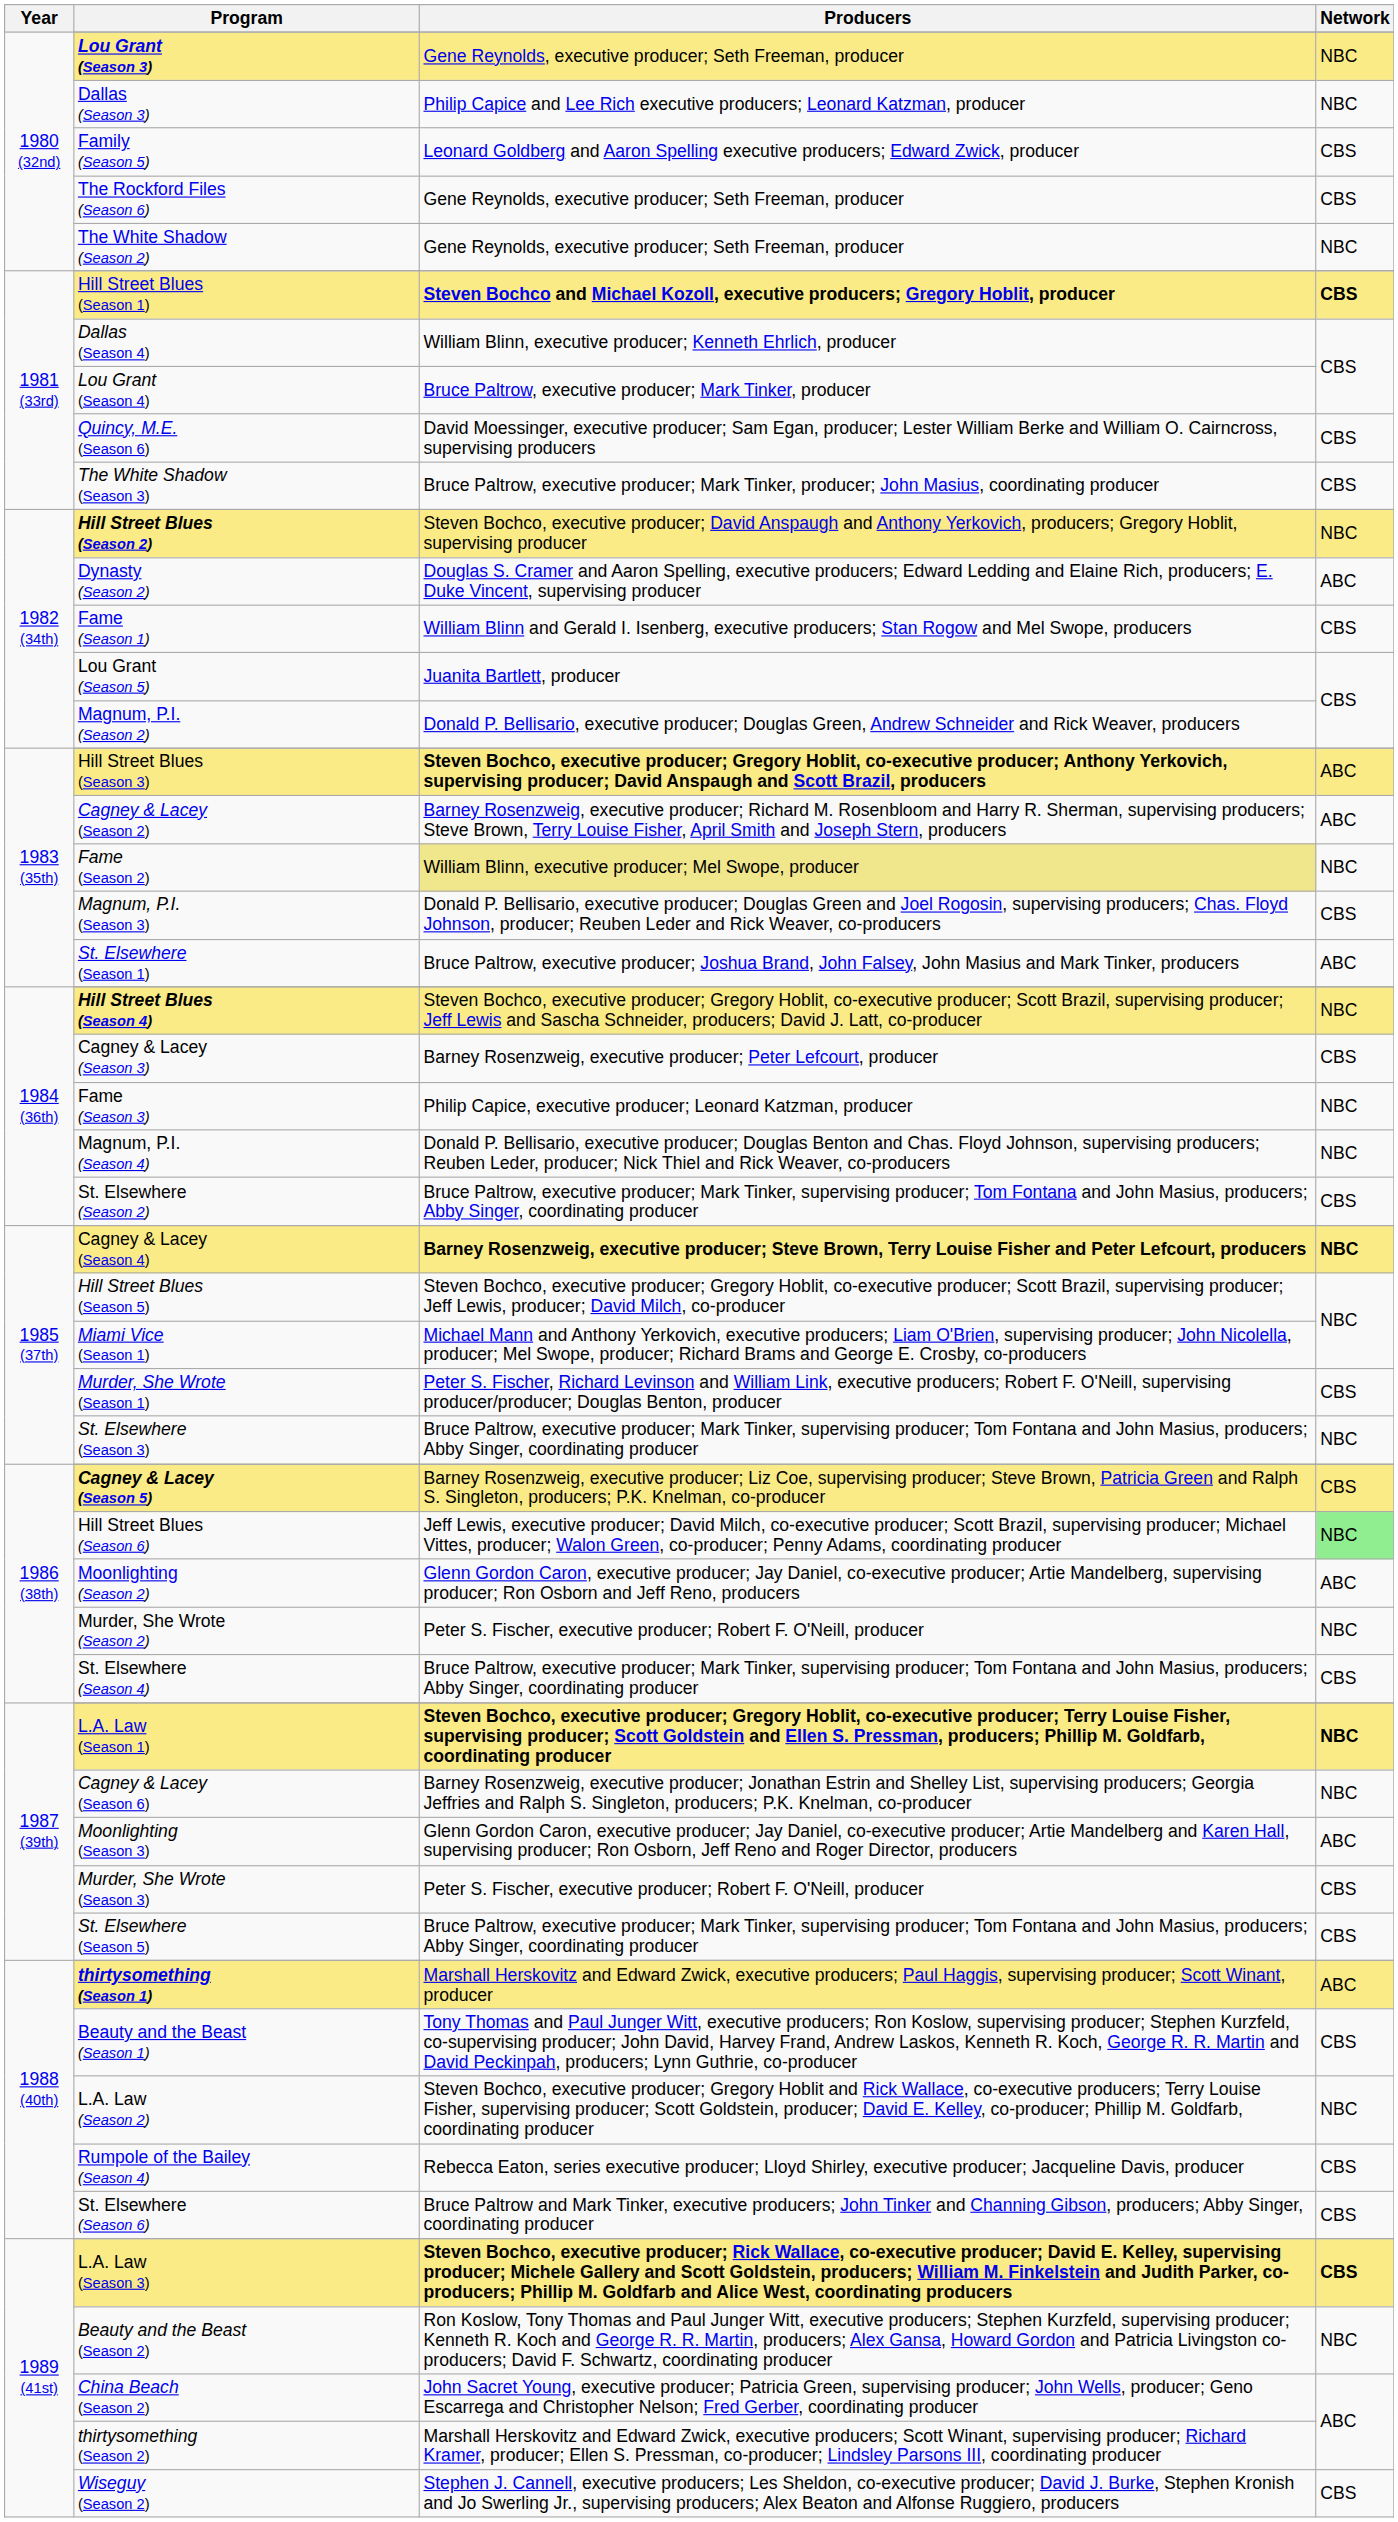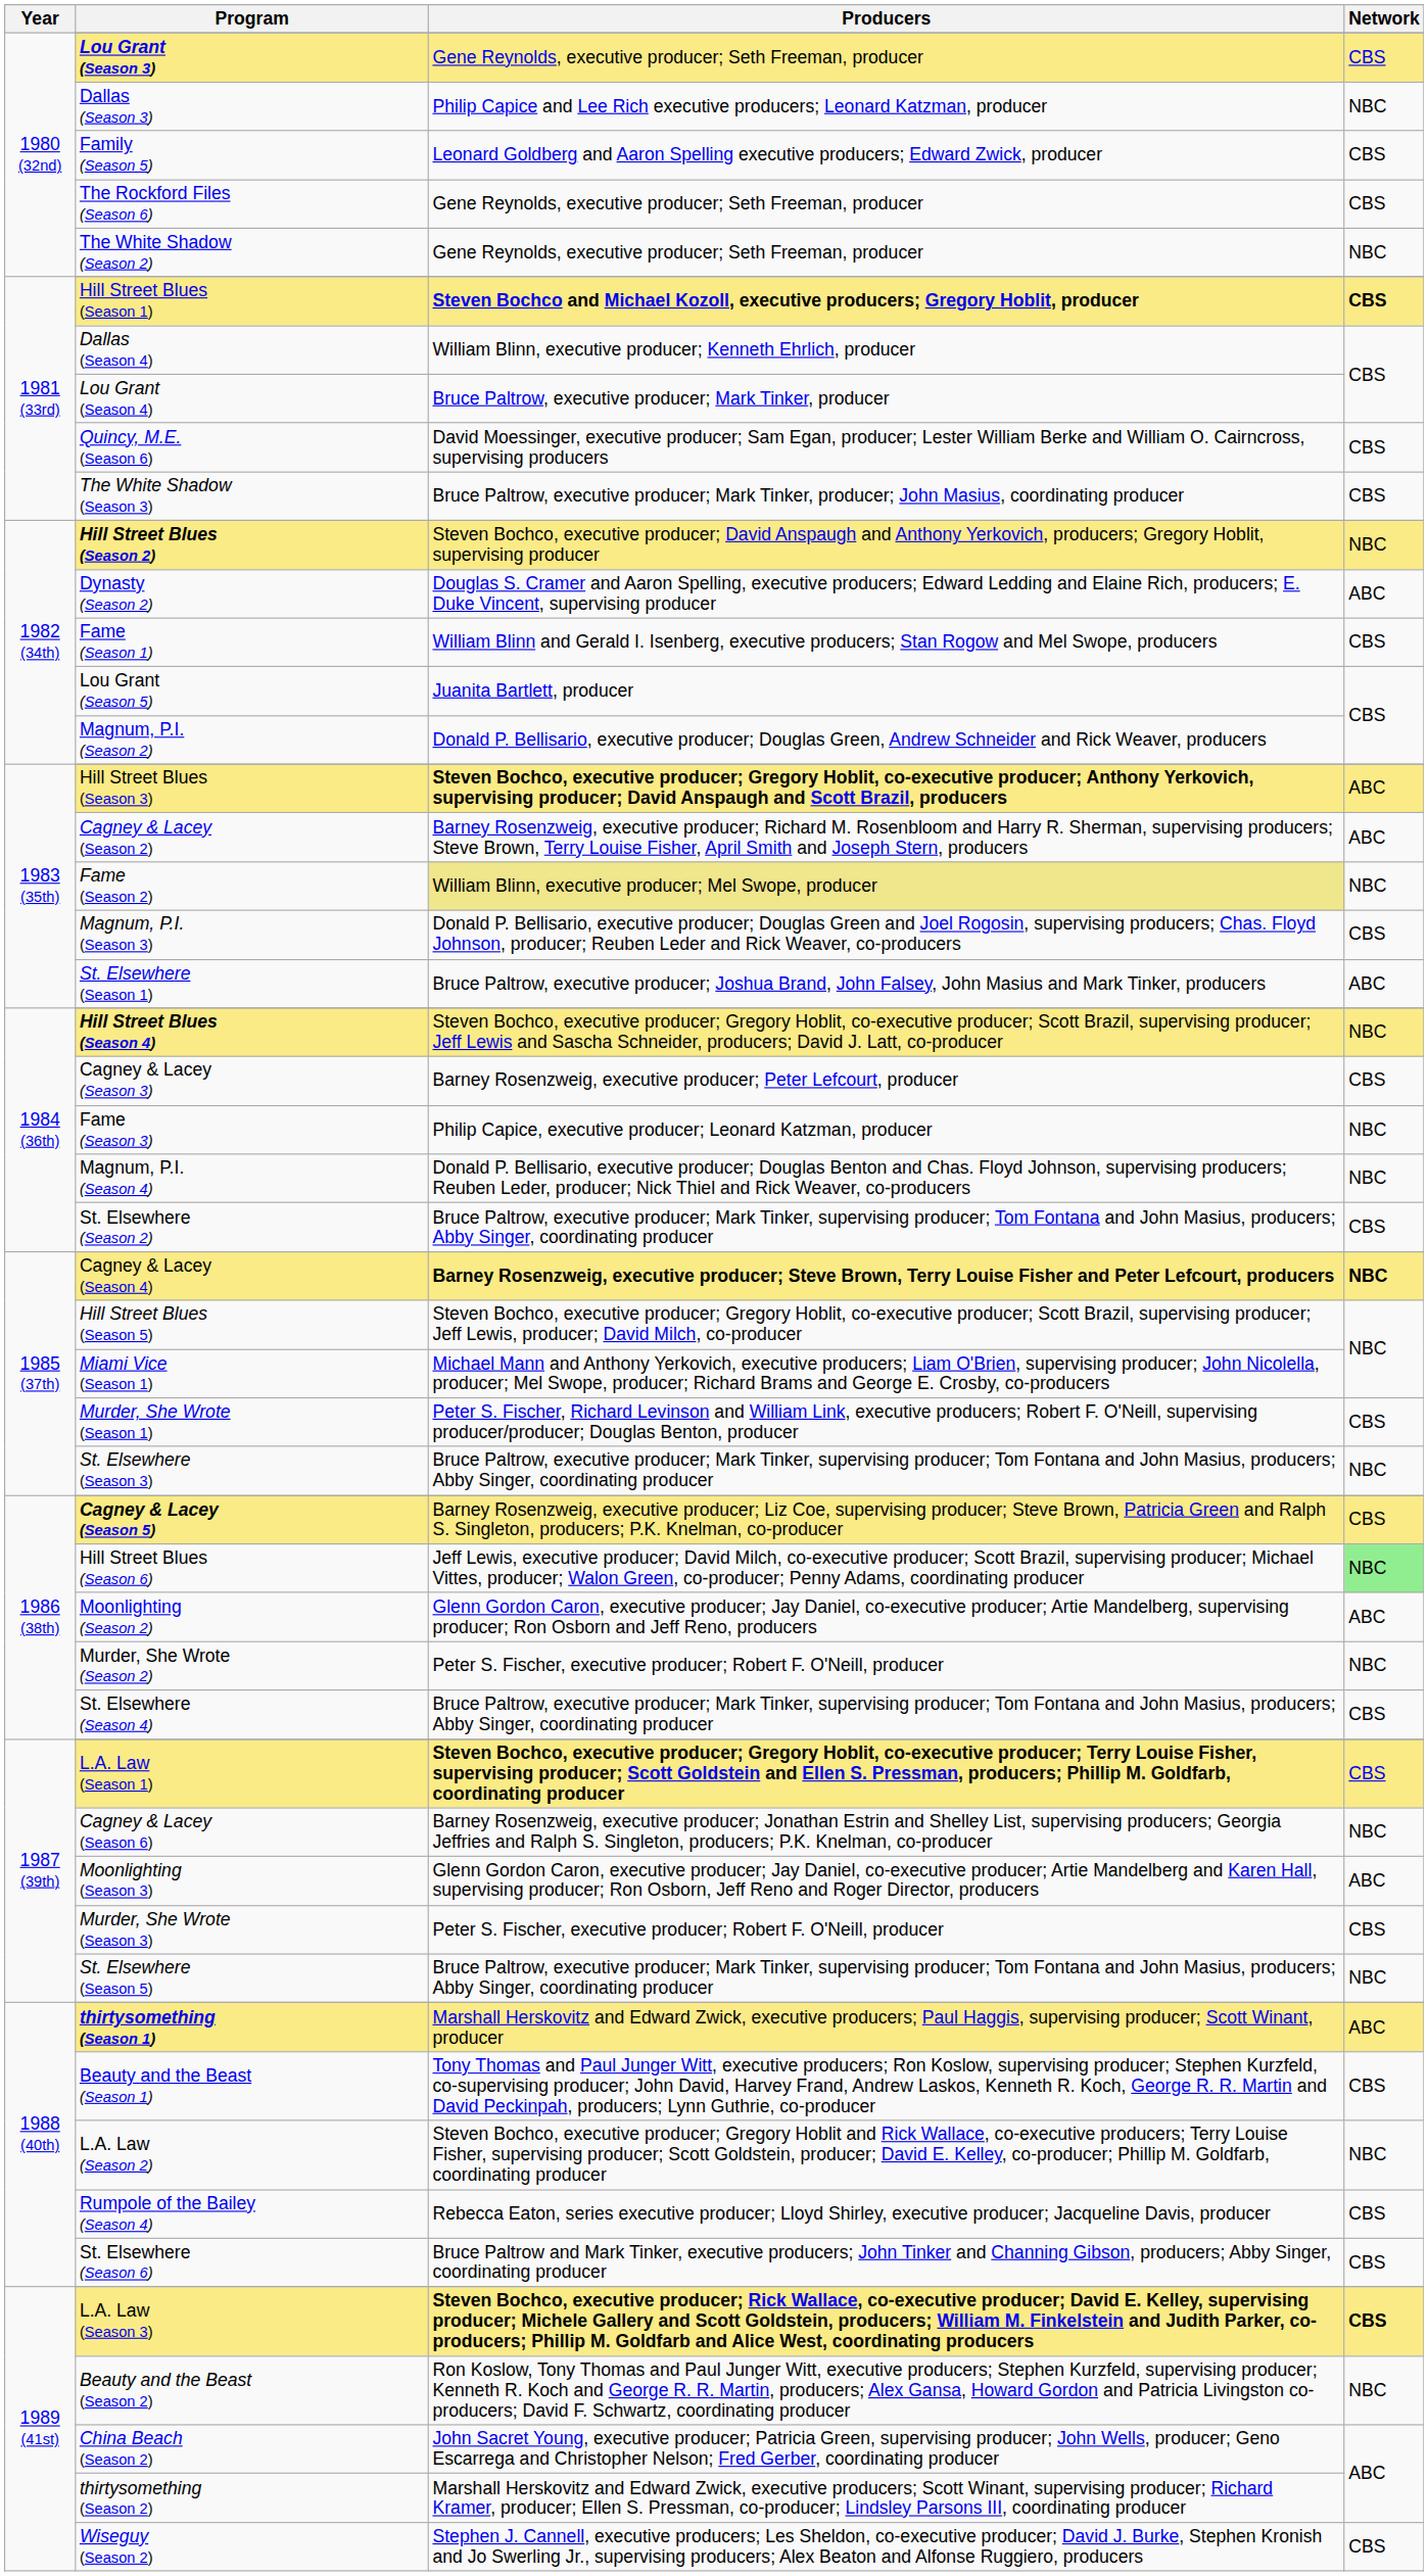Lou Grant (Season 3) | Network: NBC -> CBS
L.A. Law (Season 1) | Network: NBC -> CBS
St. Elsewhere (Season 5) | Network: CBS -> NBC
